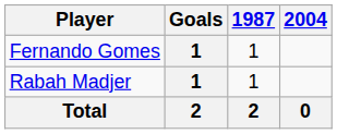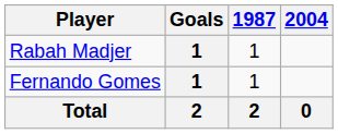rows swapped: Fernando Gomes <-> Rabah Madjer
